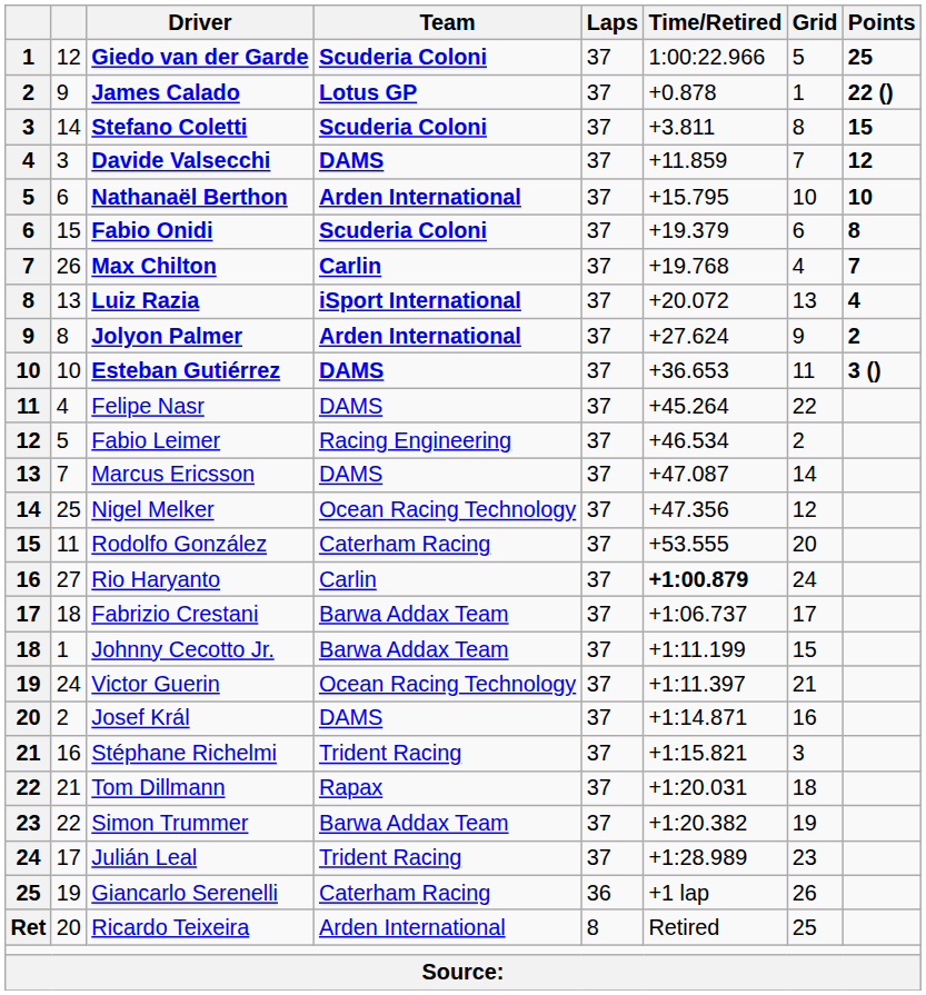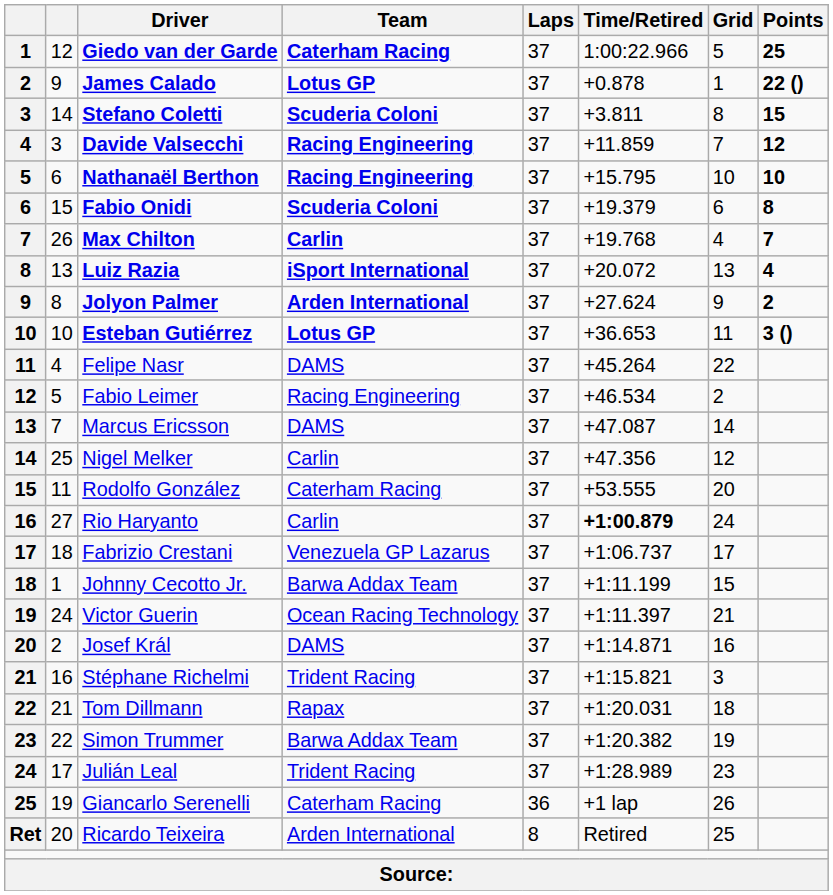Giedo van der Garde | Team: Scuderia Coloni -> Caterham Racing
Davide Valsecchi | Team: DAMS -> Racing Engineering
Nathanaël Berthon | Team: Arden International -> Racing Engineering
Esteban Gutiérrez | Team: DAMS -> Lotus GP
Nigel Melker | Team: Ocean Racing Technology -> Carlin
Fabrizio Crestani | Team: Barwa Addax Team -> Venezuela GP Lazarus
